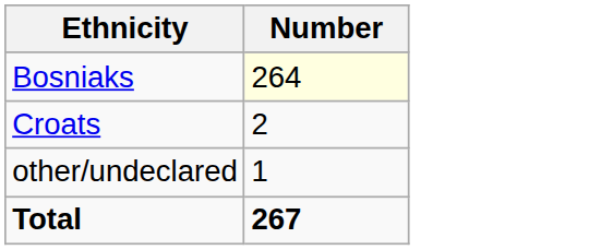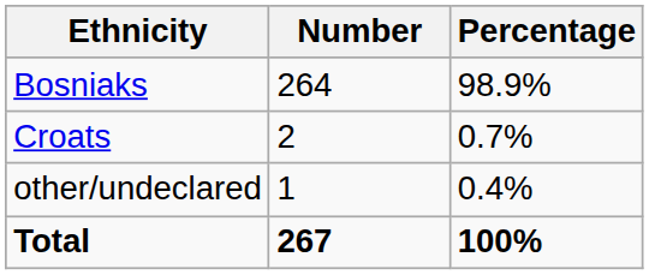+ column: Percentage | 98.9% | 0.7% | 0.4% | 100%
Bosniaks | Number: lightyellow background -> no background
